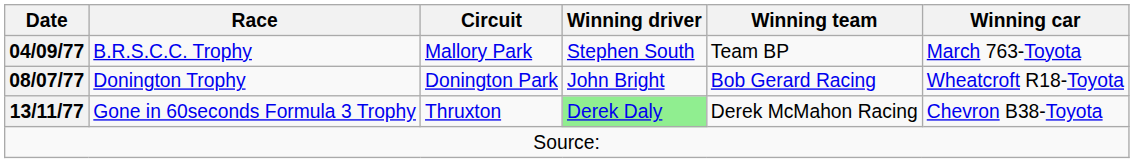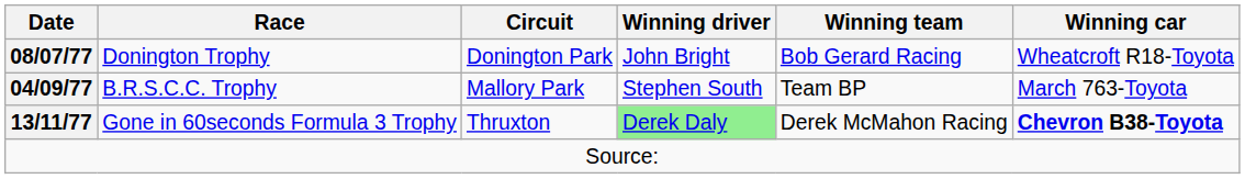rows swapped: Donington Trophy <-> B.R.S.C.C. Trophy
Gone in 60seconds Formula 3 Trophy | Winning car: normal -> bold
